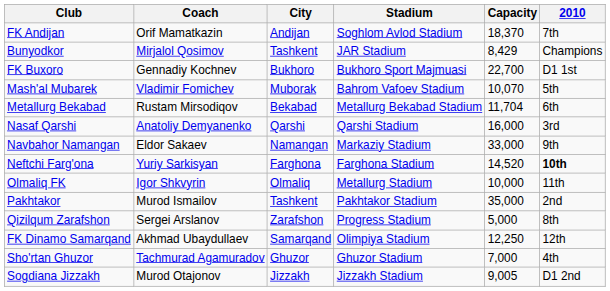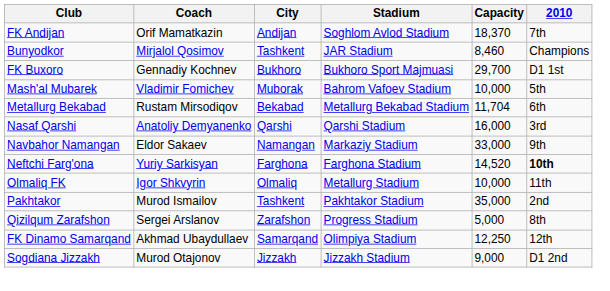Bunyodkor | Capacity: 8,429 -> 8,460
FK Buxoro | Capacity: 22,700 -> 29,700
Mash'al Mubarek | Capacity: 10,070 -> 10,000
- row: Sho'rtan Ghuzor | Tachmurad Agamuradov | Ghuzor | Ghuzor Stadium | 7,000 | 4th
Sogdiana Jizzakh | Capacity: 9,005 -> 9,000
